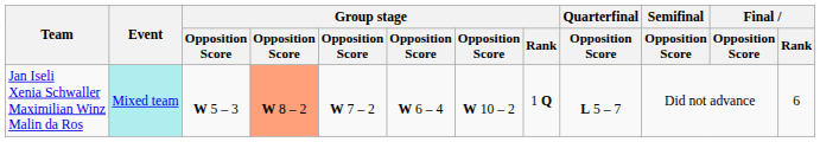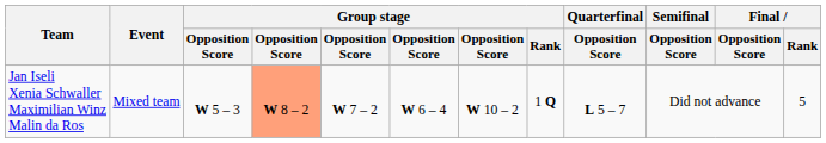Jan Iseli Xenia Schwaller Maximilian Winz Malin da Ros | Event: paleturquoise background -> no background
Jan Iseli Xenia Schwaller Maximilian Winz Malin da Ros | Final / Rank: 6 -> 5
